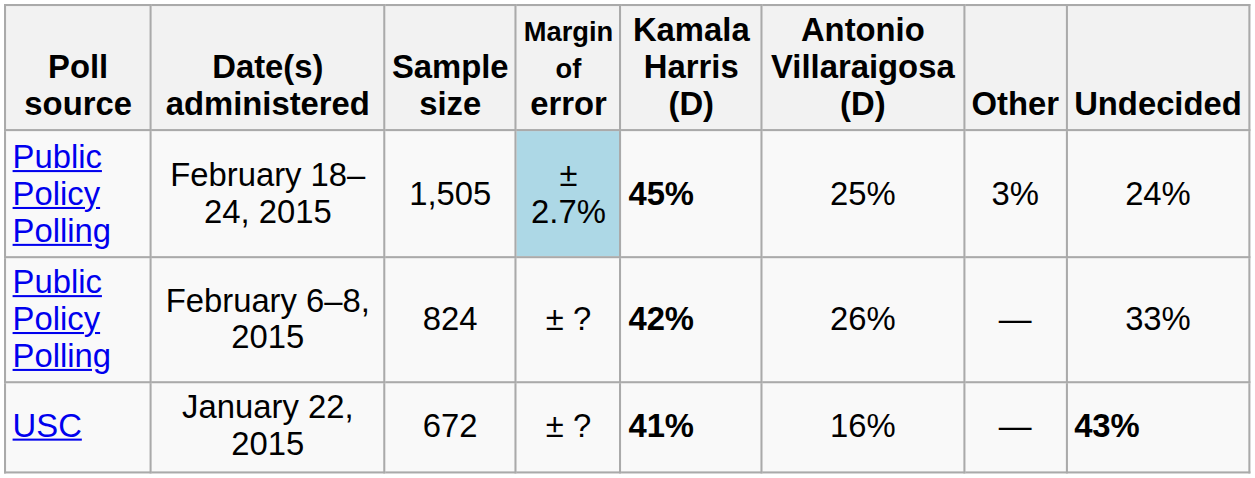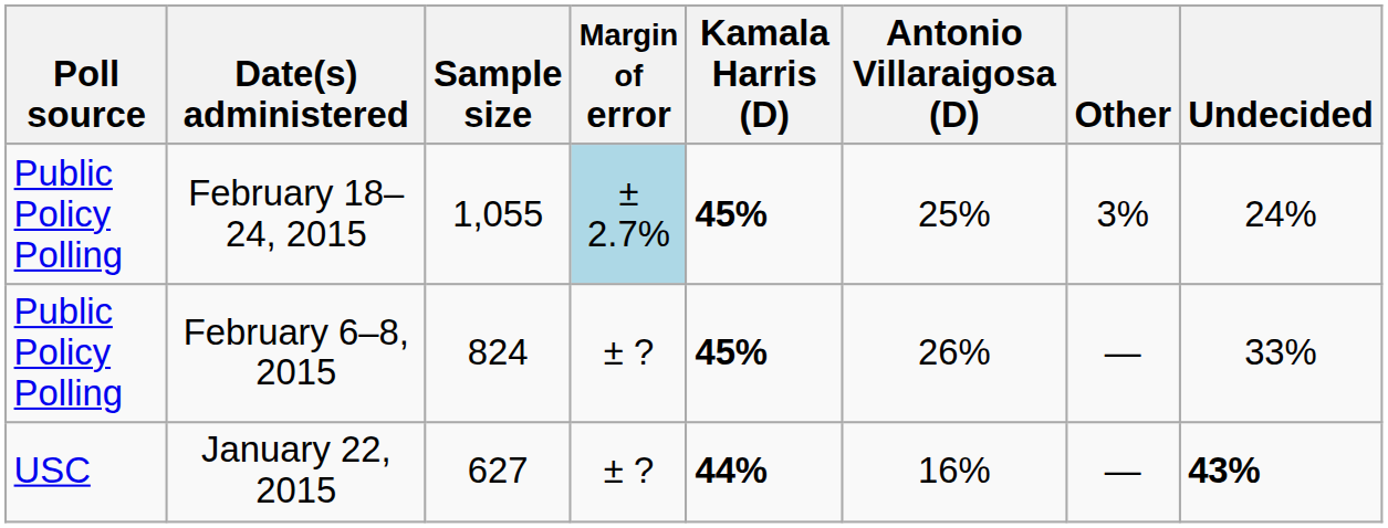February 18–24, 2015 | Sample size: 1,505 -> 1,055
February 6–8, 2015 | Kamala Harris (D): 42% -> 45%
January 22, 2015 | Sample size: 672 -> 627
January 22, 2015 | Kamala Harris (D): 41% -> 44%
